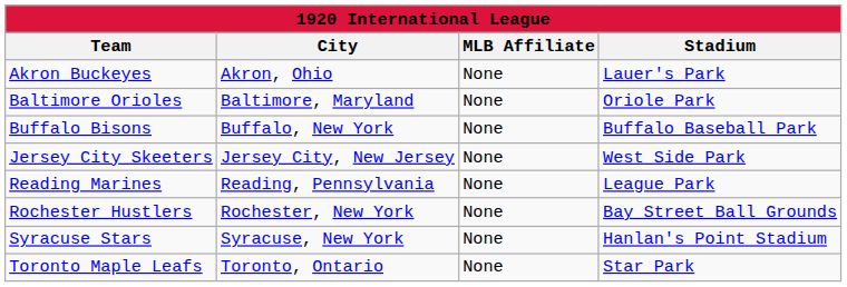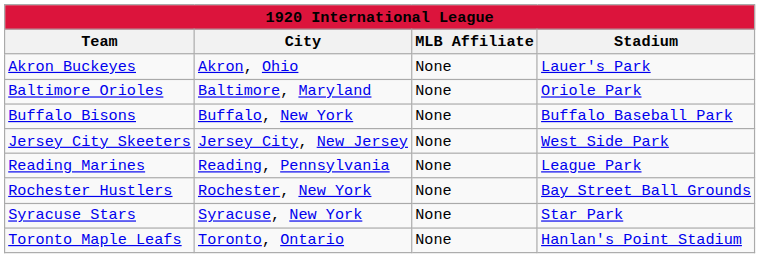Syracuse Stars | Stadium: Hanlan's Point Stadium -> Star Park
Toronto Maple Leafs | Stadium: Star Park -> Hanlan's Point Stadium
